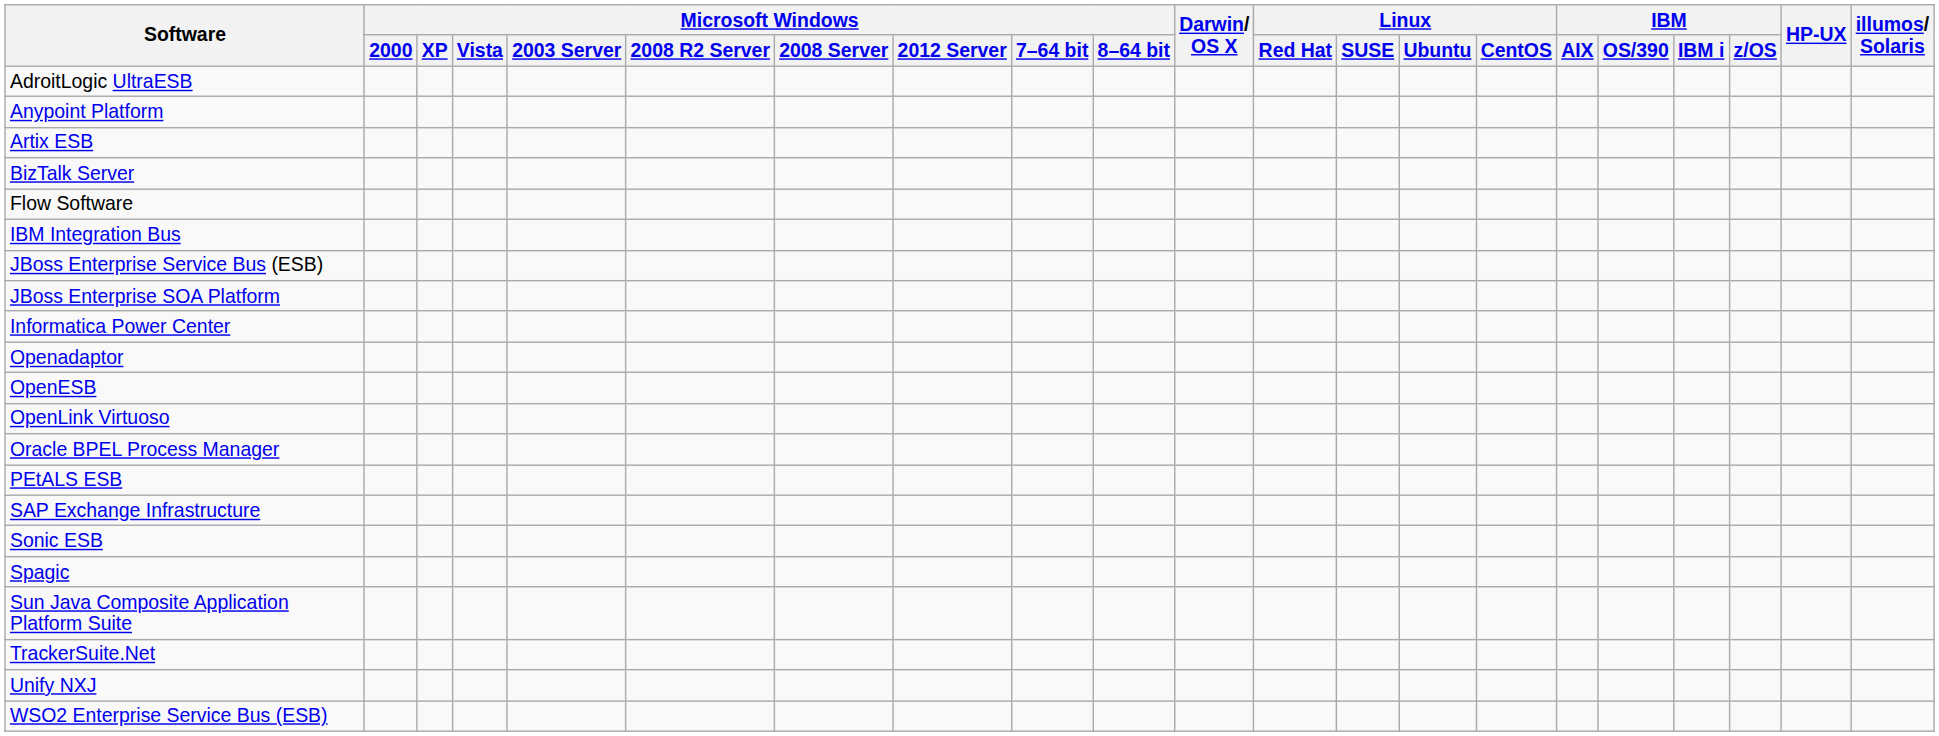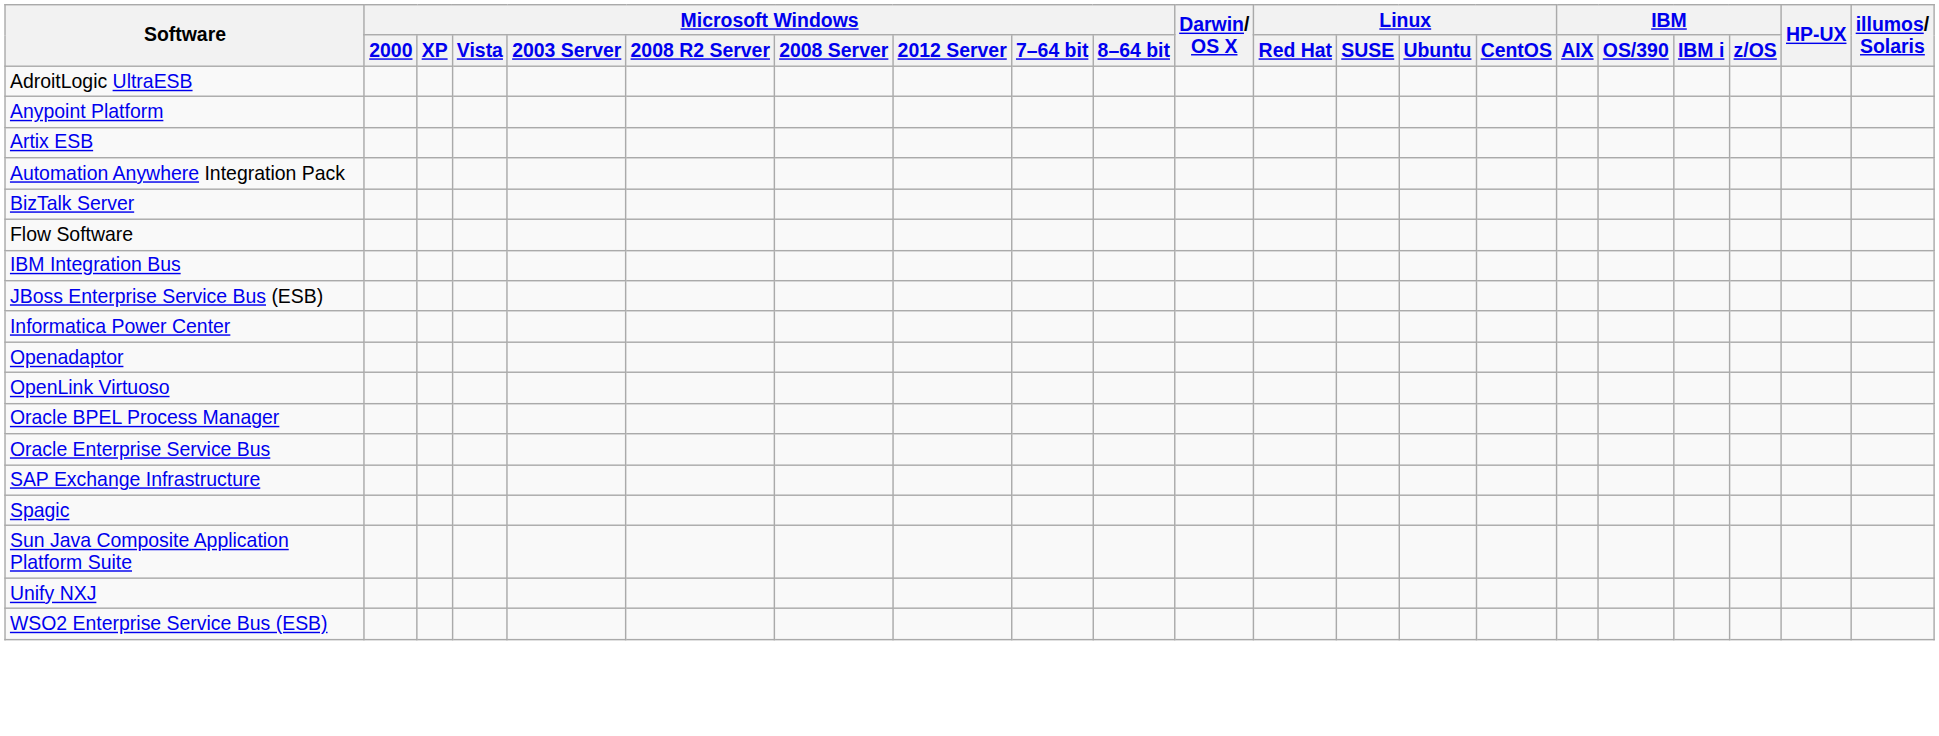+ row: Automation Anywhere Integration Pack
- row: JBoss Enterprise SOA Platform
- row: OpenESB
+ row: Oracle Enterprise Service Bus
- row: PEtALS ESB
- row: Sonic ESB
- row: TrackerSuite.Net
